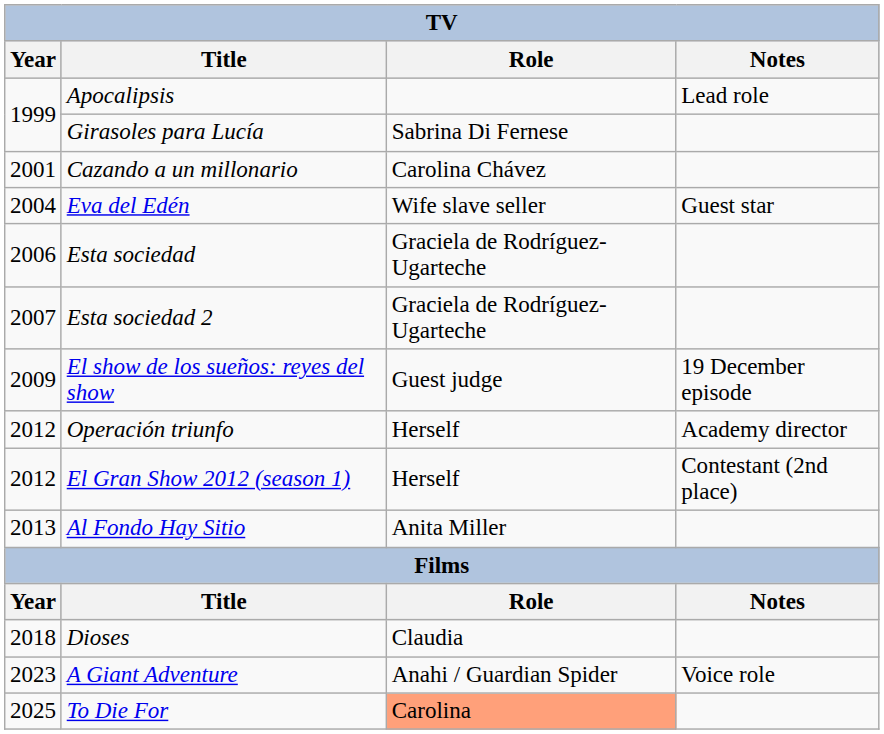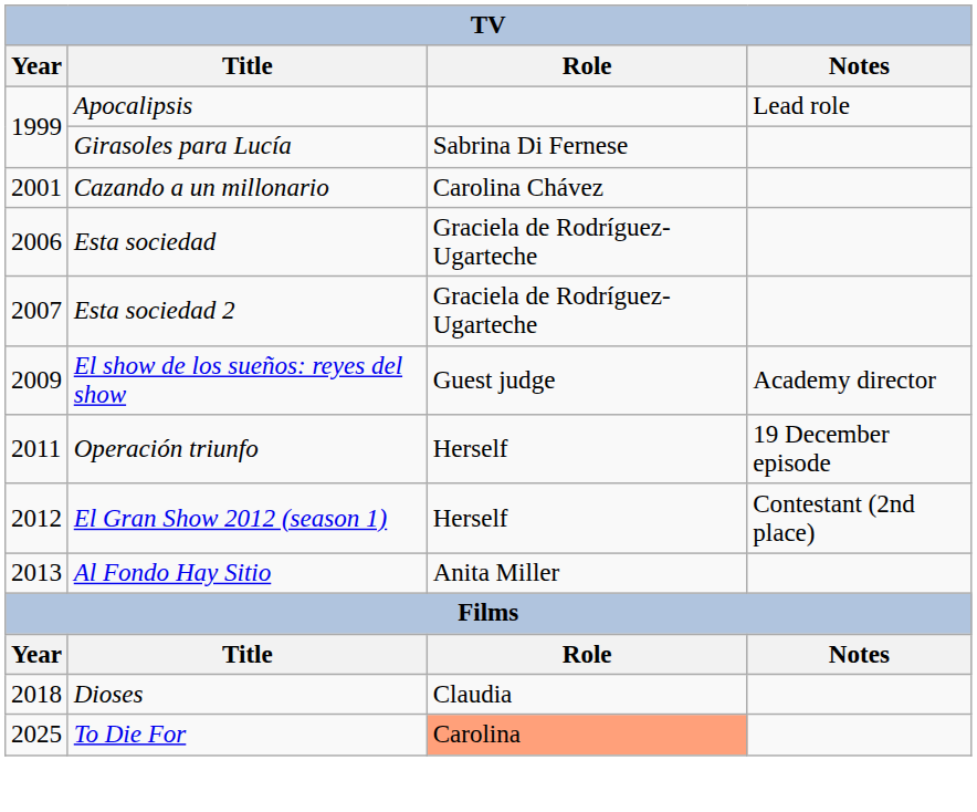- row: 2004 | Eva del Edén | Wife slave seller | Guest star
El show de los sueños: reyes del show | Notes: 19 December episode -> Academy director
Operación triunfo | Year: 2012 -> 2011
Operación triunfo | Notes: Academy director -> 19 December episode
- row: 2023 | A Giant Adventure | Anahi / Guardian Spider | Voice role
